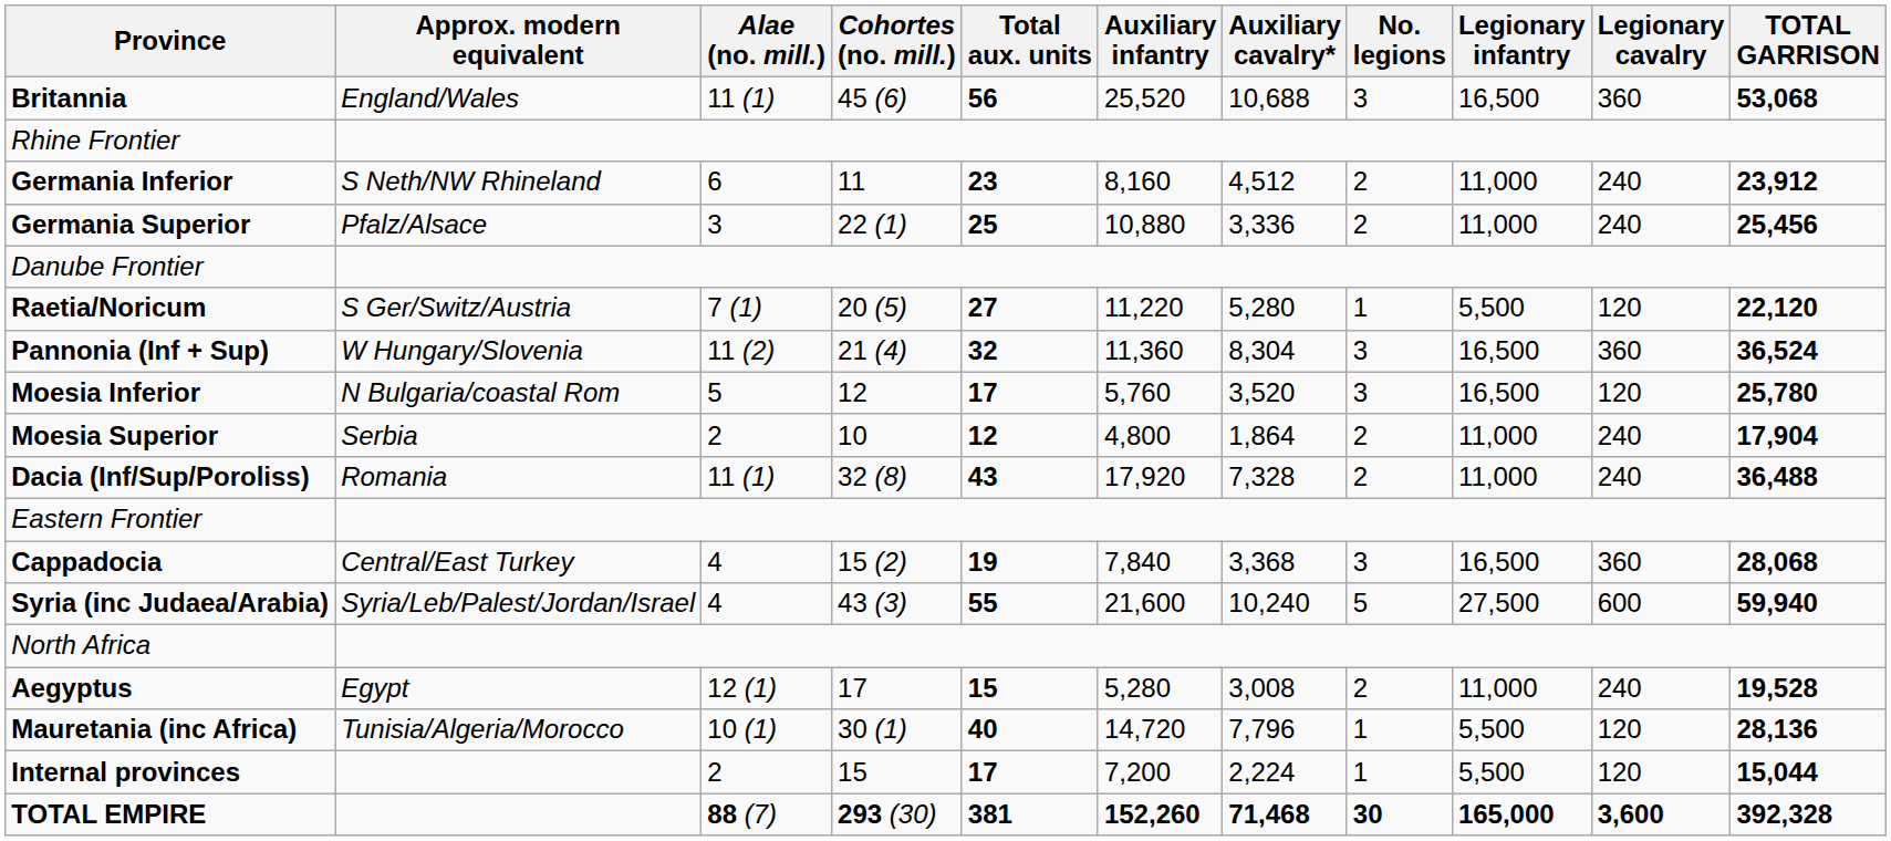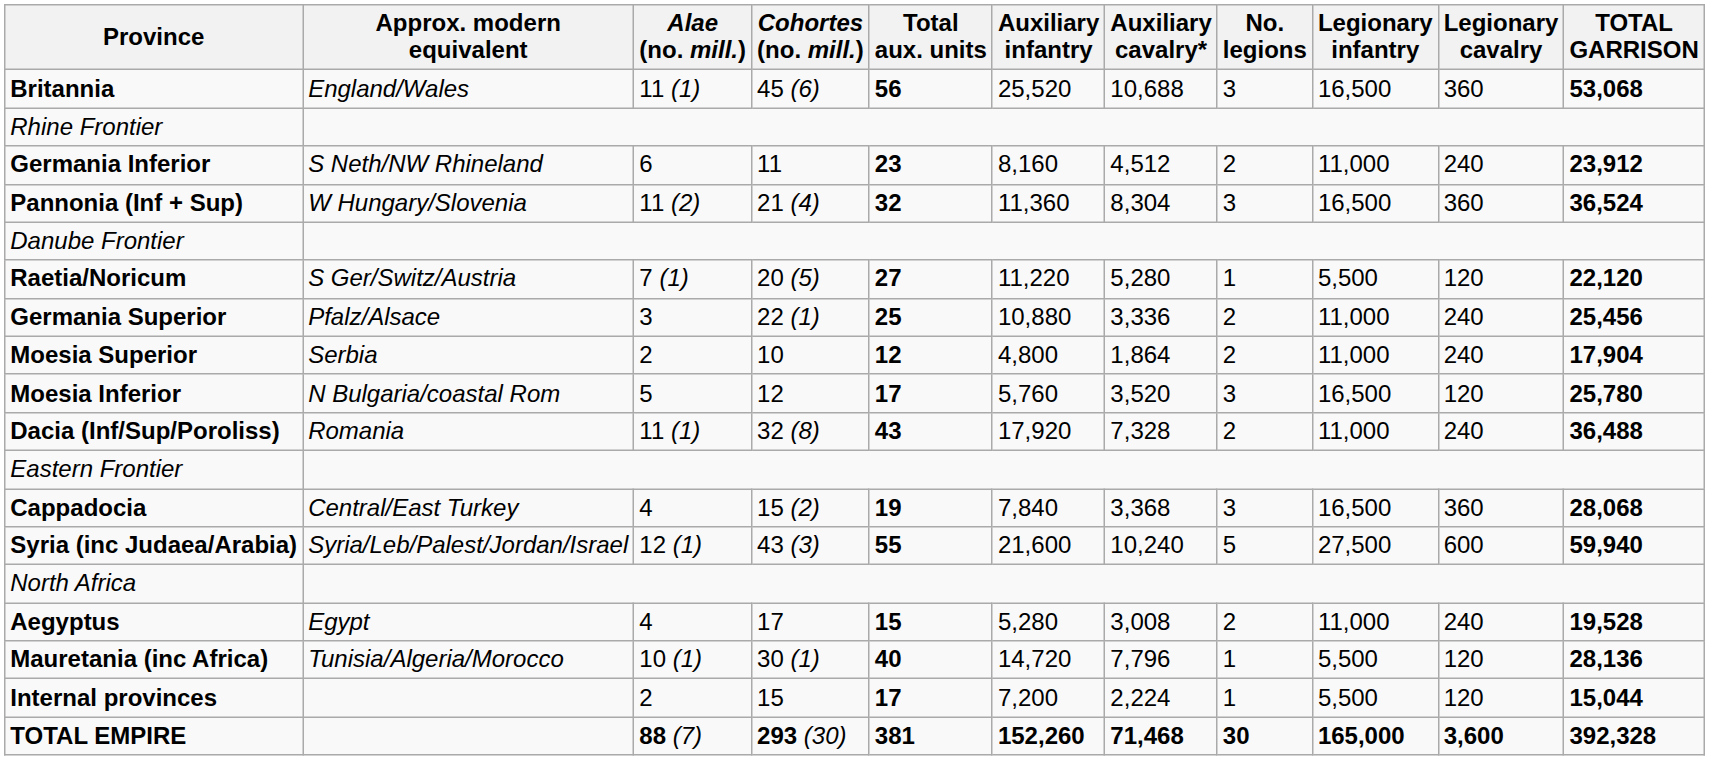rows swapped: Germania Superior <-> Pannonia (Inf + Sup)
rows swapped: Moesia Superior <-> Moesia Inferior
Syria (inc Judaea/Arabia) | Alae (no. mill.): 4 -> 12 (1)
Aegyptus | Alae (no. mill.): 12 (1) -> 4
